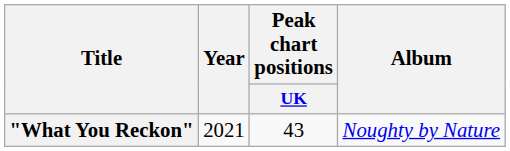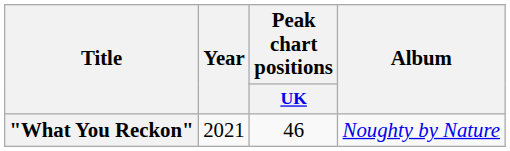"What You Reckon" | Peak chart positions / UK: 43 -> 46
